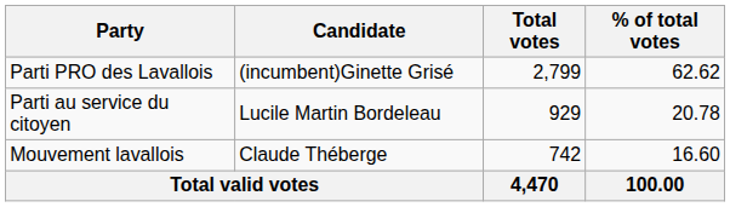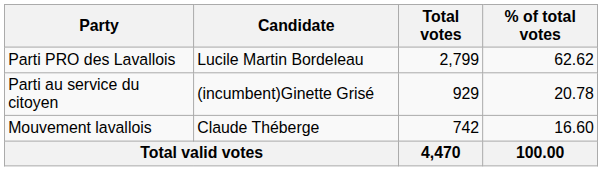Parti PRO des Lavallois | Candidate: (incumbent)Ginette Grisé -> Lucile Martin Bordeleau
Parti au service du citoyen | Candidate: Lucile Martin Bordeleau -> (incumbent)Ginette Grisé
